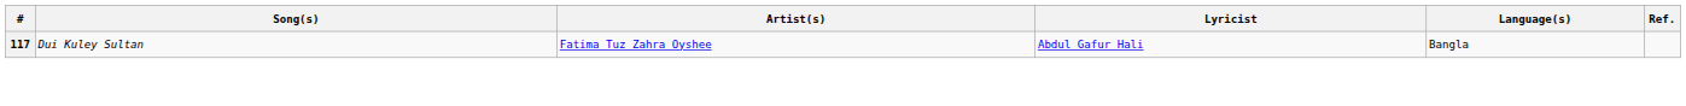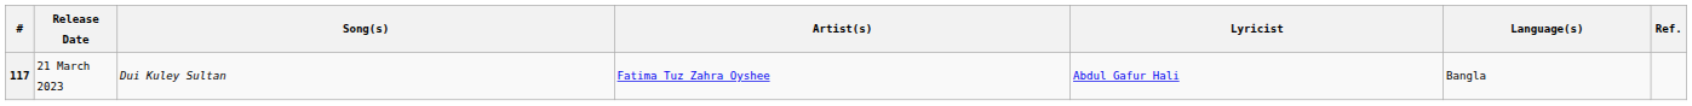+ column: Release Date | 21 March 2023
